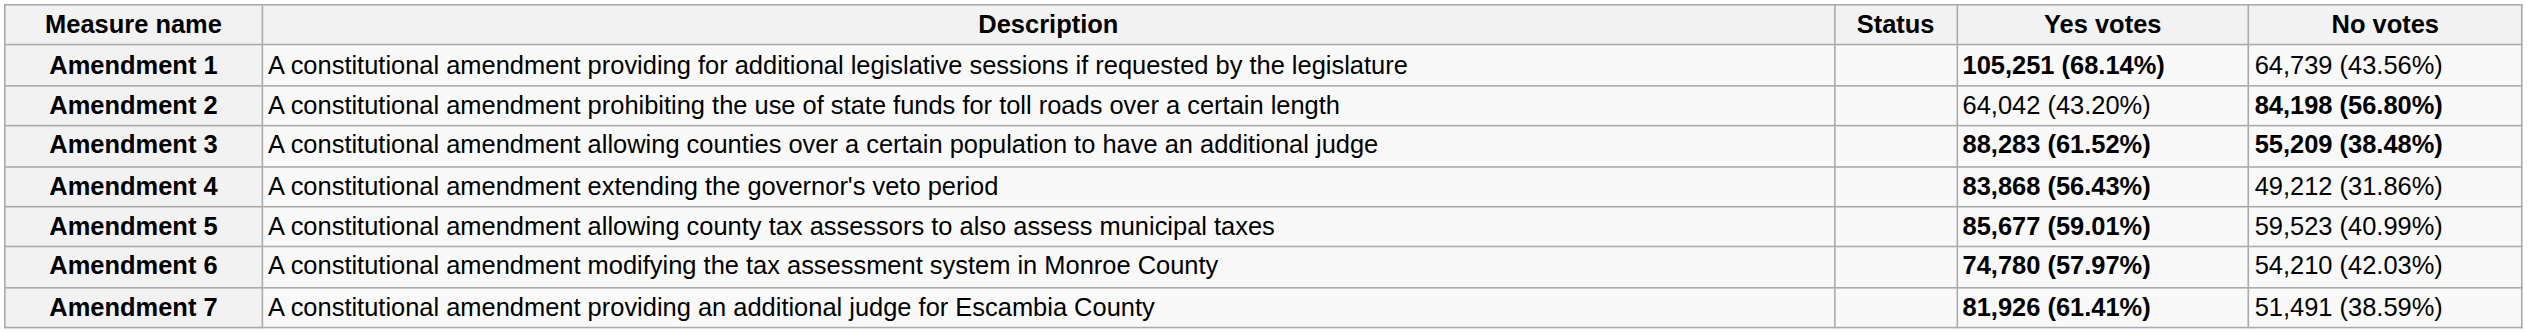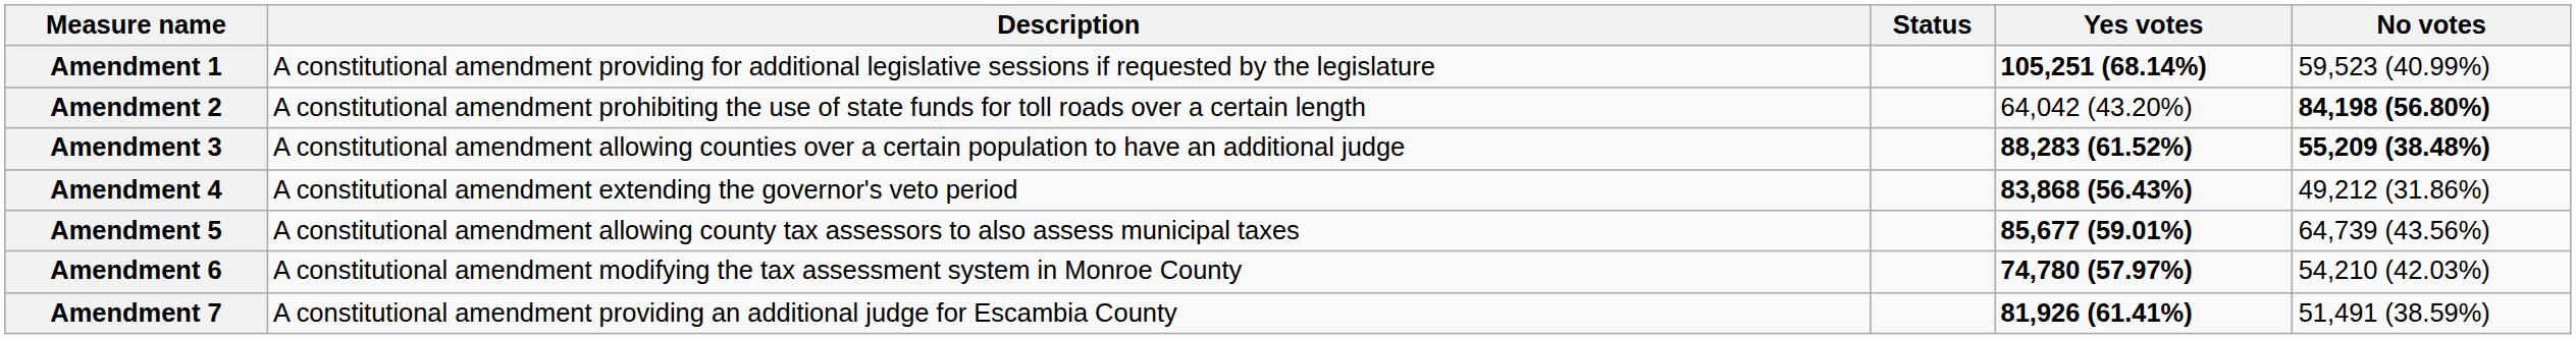Amendment 1 | No votes: 64,739 (43.56%) -> 59,523 (40.99%)
Amendment 5 | No votes: 59,523 (40.99%) -> 64,739 (43.56%)
